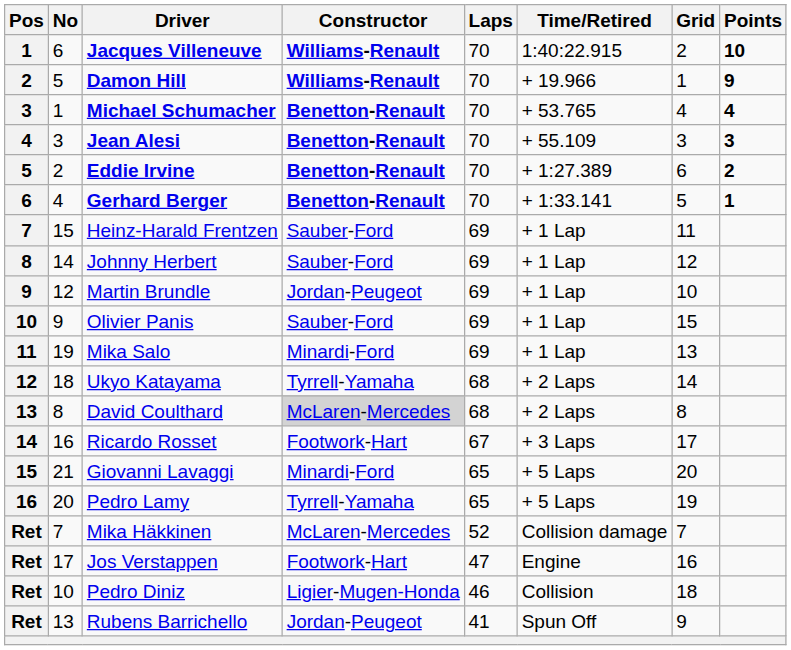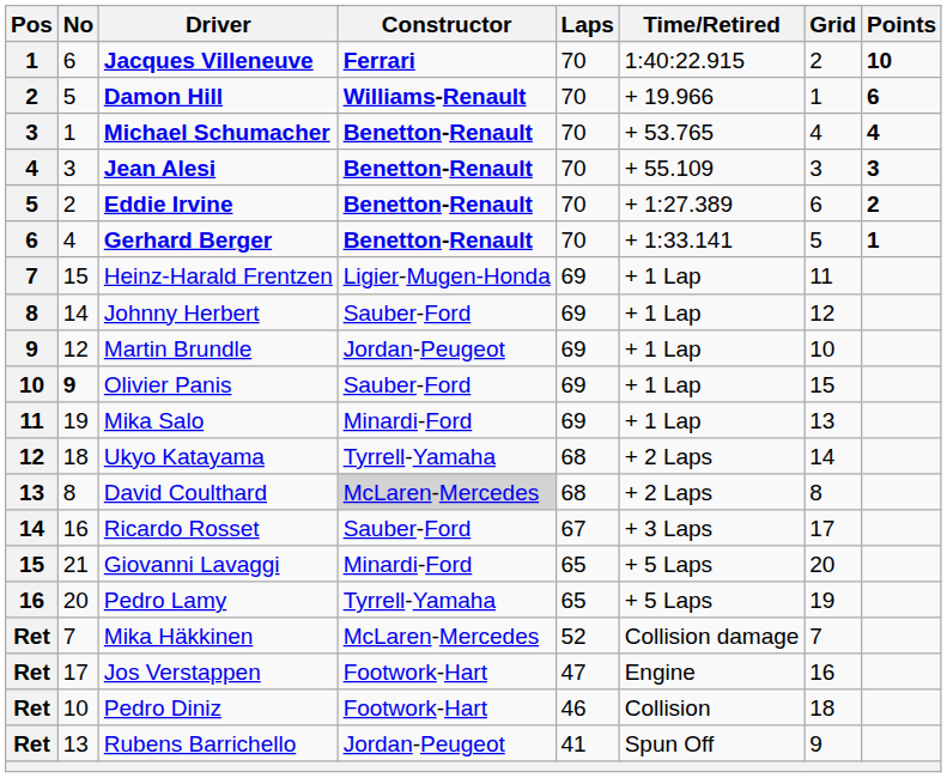Jacques Villeneuve | Constructor: Williams-Renault -> Ferrari
Damon Hill | Points: 9 -> 6
Heinz-Harald Frentzen | Constructor: Sauber-Ford -> Ligier-Mugen-Honda
Olivier Panis | No: normal -> bold
Ricardo Rosset | Constructor: Footwork-Hart -> Sauber-Ford
Pedro Diniz | Constructor: Ligier-Mugen-Honda -> Footwork-Hart
